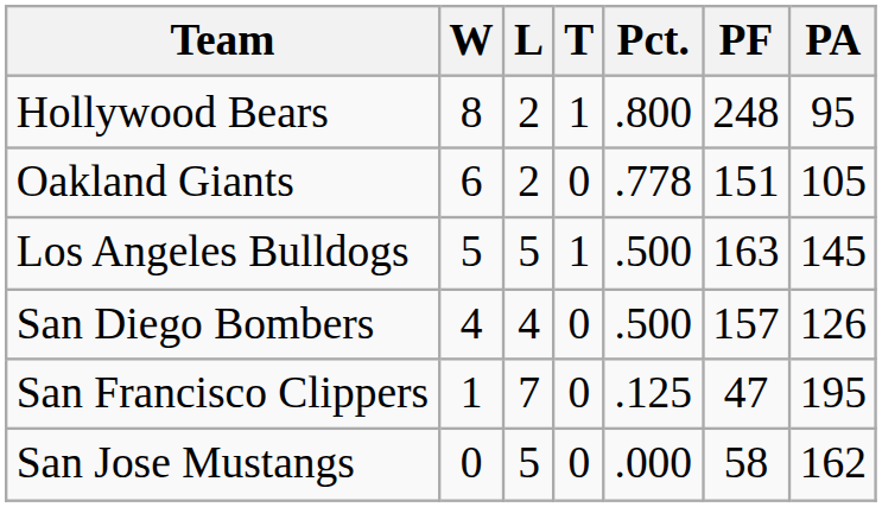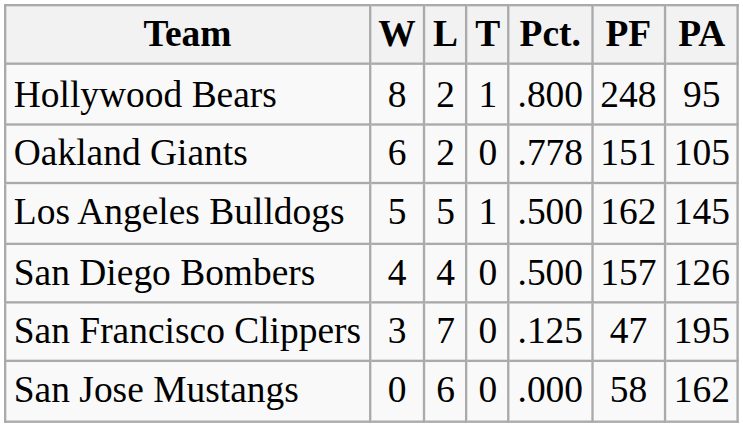Los Angeles Bulldogs | PF: 163 -> 162
San Francisco Clippers | W: 1 -> 3
San Jose Mustangs | L: 5 -> 6
